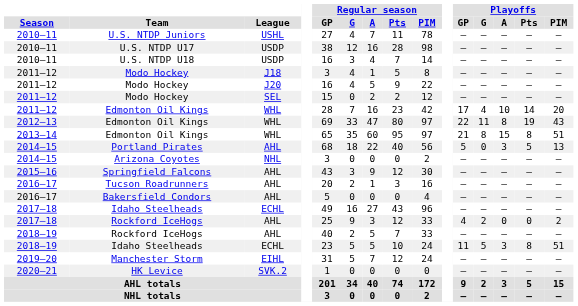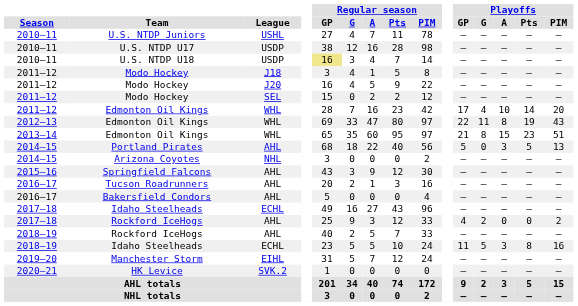U.S. NTDP U18 | Regular season / GP: no background -> khaki background
2013–14 / Edmonton Oil Kings | Playoffs / Pts: 8 -> 23
2018–19 / Idaho Steelheads | Playoffs / PIM: 51 -> 16
